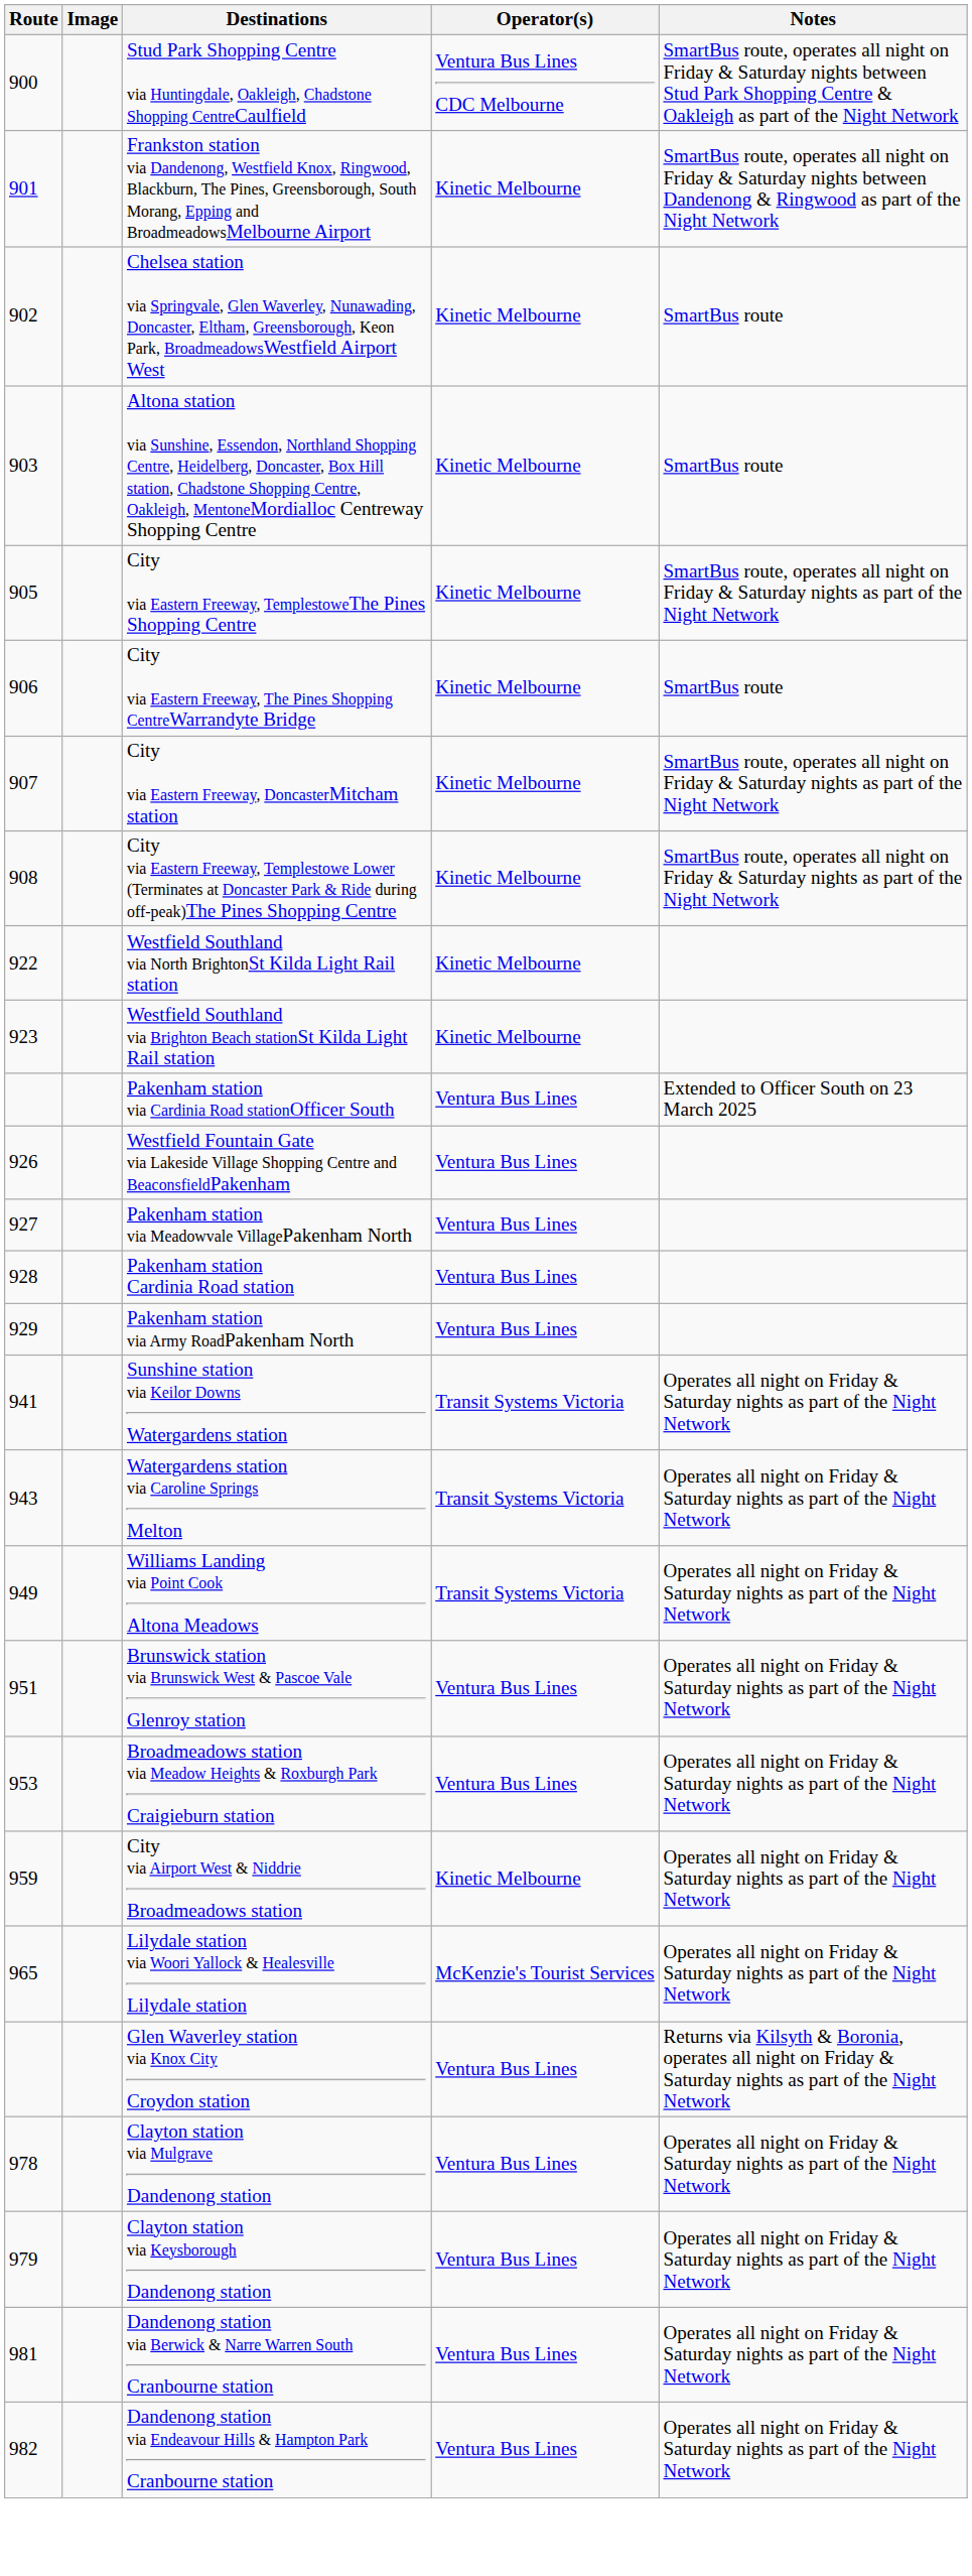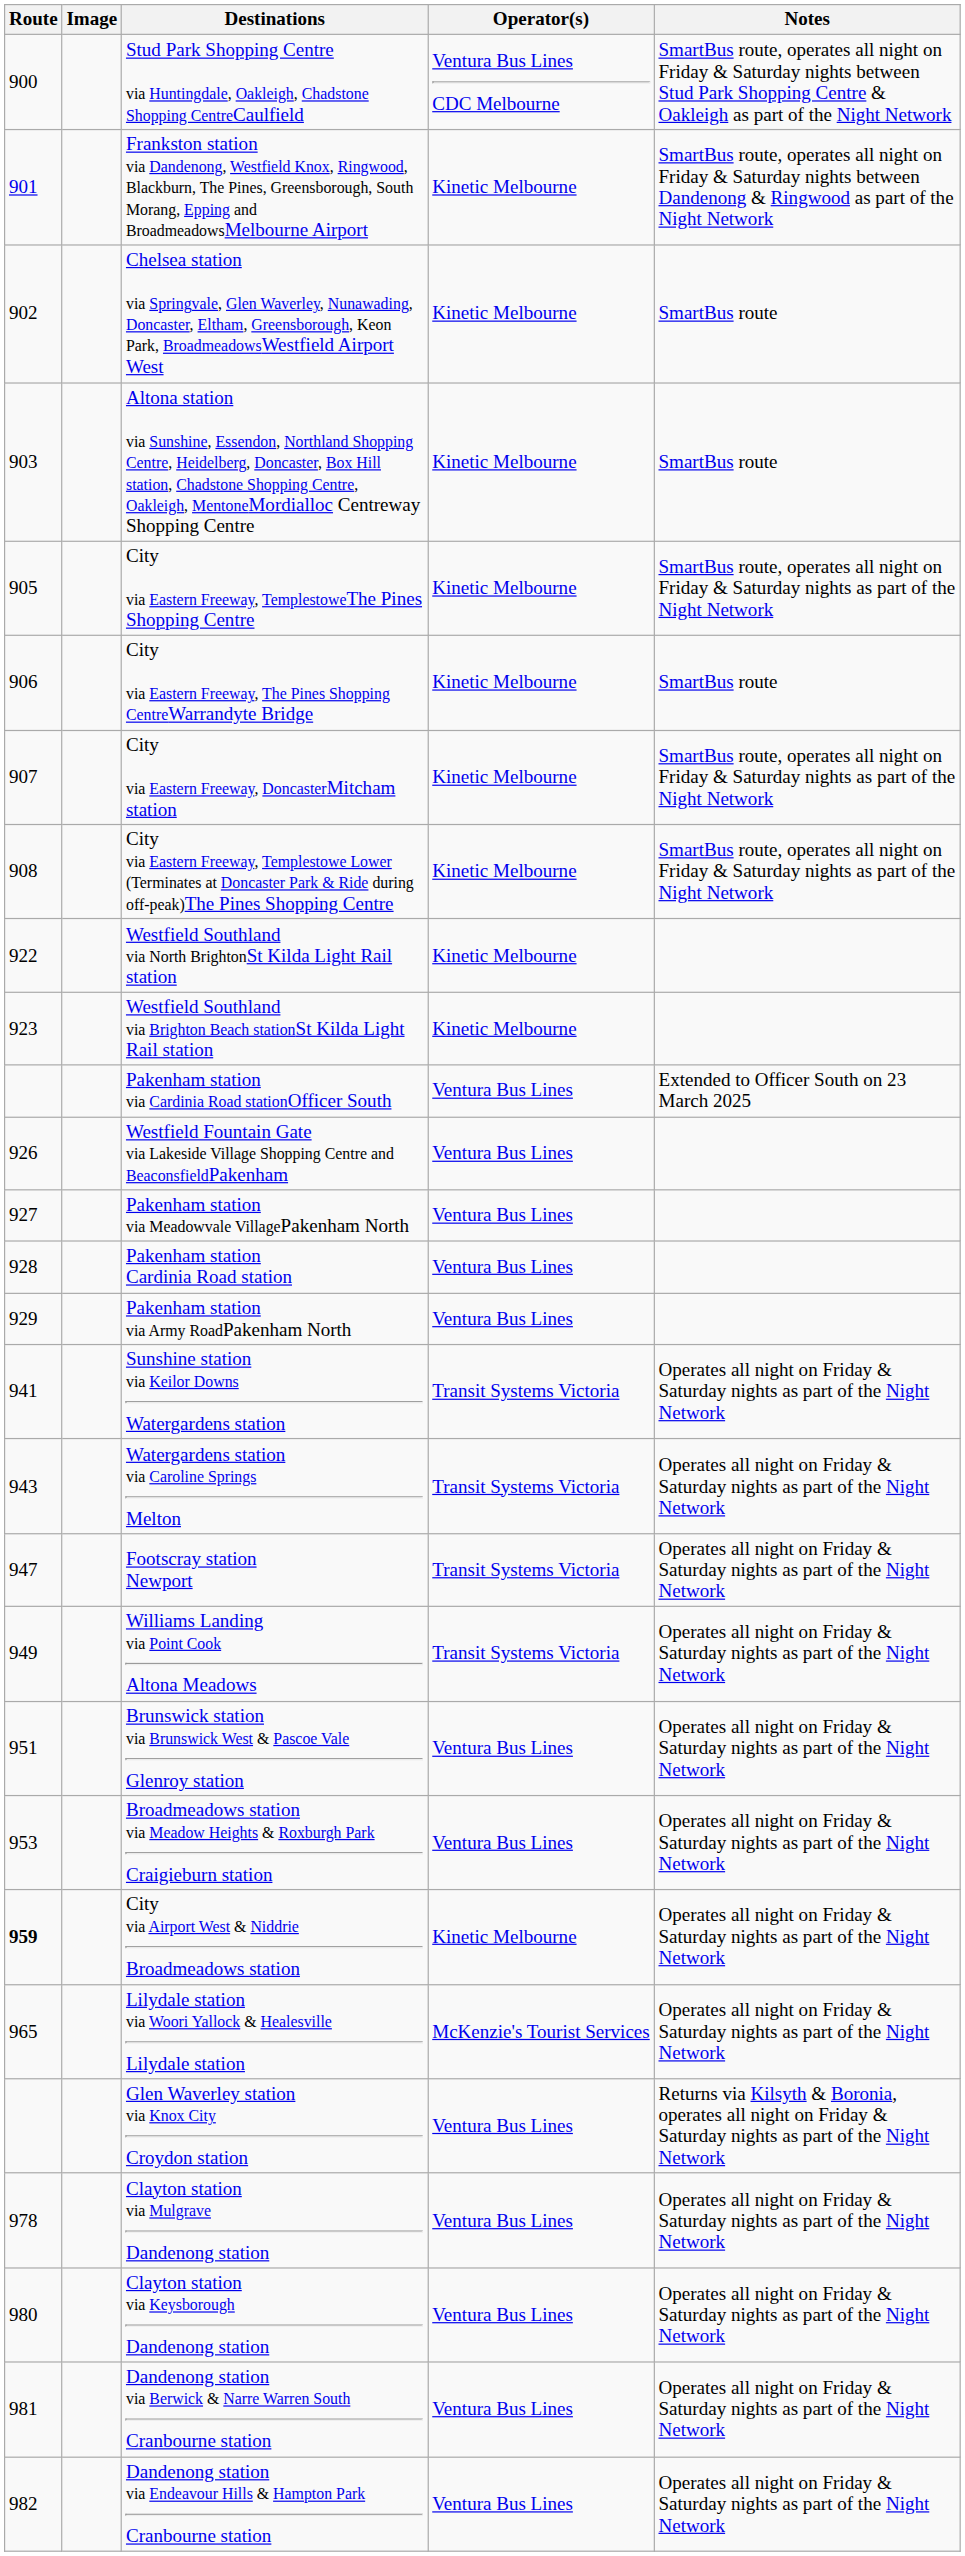+ row: 947 | Footscray station Newport | Transit Systems Victoria | Operates all night on Friday & Saturday nights as part of the Night Network
City via Airport West & Niddrie Broadmeadows station | Route: normal -> bold
Clayton station via Keysborough Dandenong station | Route: 979 -> 980
